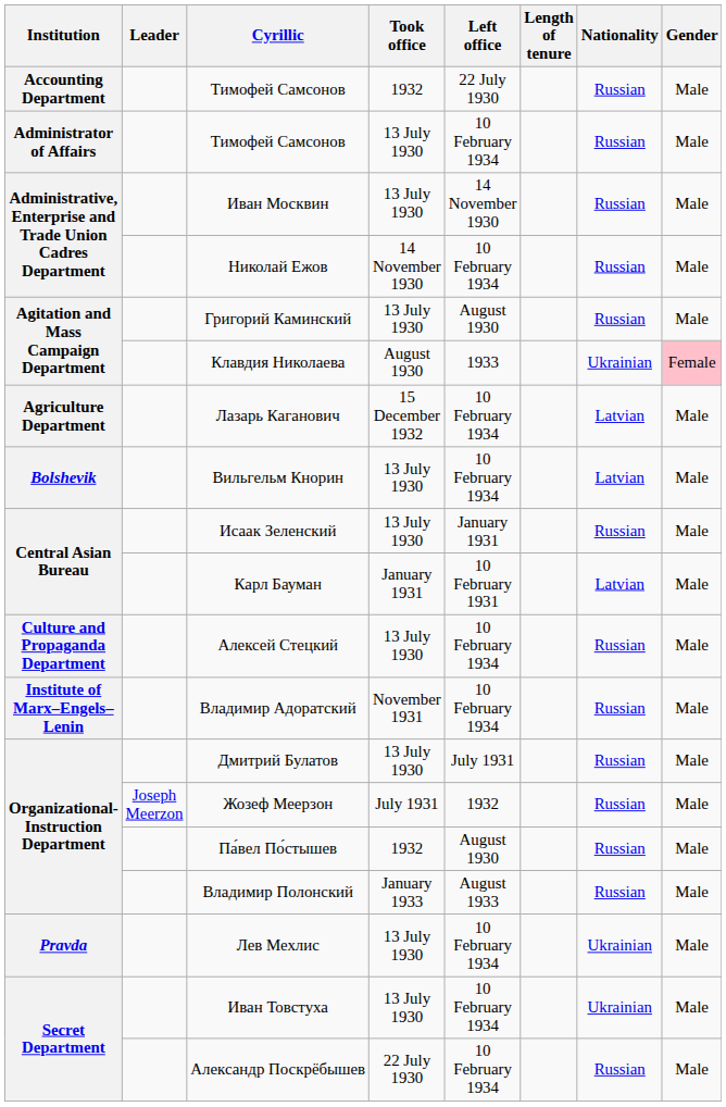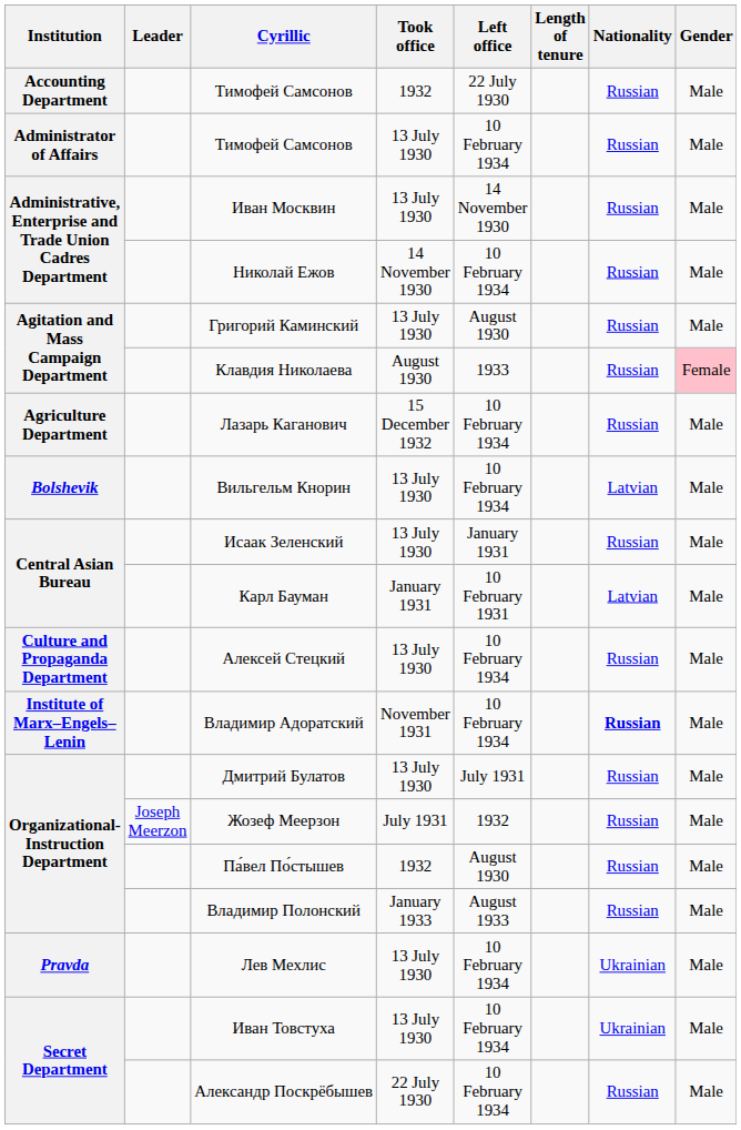Клавдия Николаева | Nationality: Ukrainian -> Russian
Лазарь Каганович | Nationality: Latvian -> Russian
Владимир Адоратский | Nationality: normal -> bold
